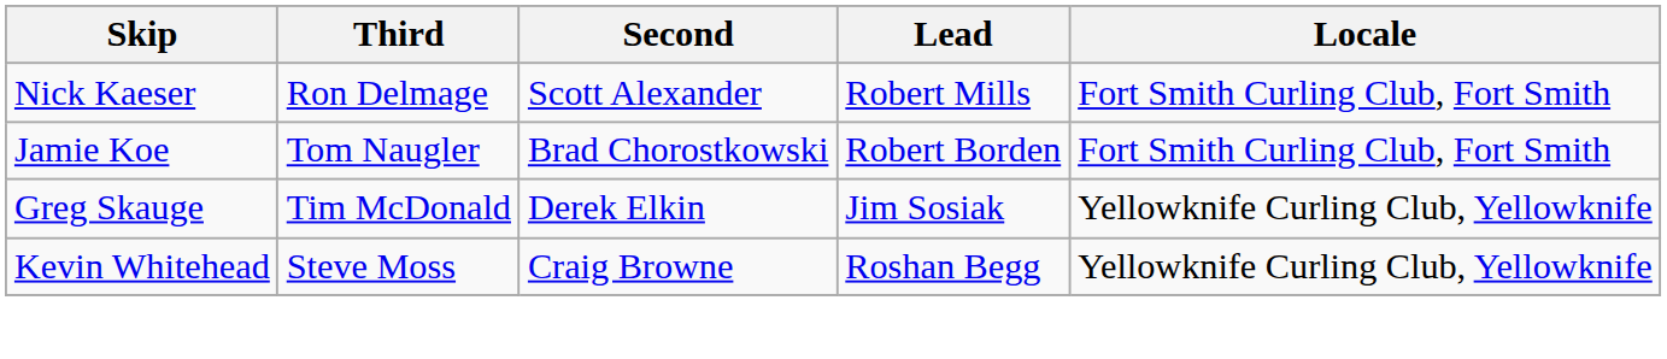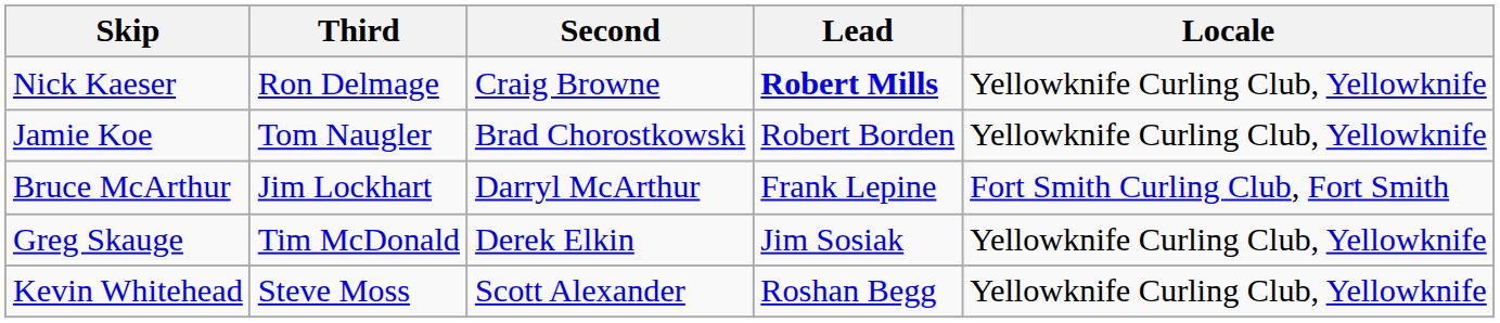Nick Kaeser | Second: Scott Alexander -> Craig Browne
Nick Kaeser | Lead: normal -> bold
Nick Kaeser | Locale: Fort Smith Curling Club, Fort Smith -> Yellowknife Curling Club, Yellowknife
Jamie Koe | Locale: Fort Smith Curling Club, Fort Smith -> Yellowknife Curling Club, Yellowknife
+ row: Bruce McArthur | Jim Lockhart | Darryl McArthur | Frank Lepine | Fort Smith Curling Club, Fort Smith
Kevin Whitehead | Second: Craig Browne -> Scott Alexander
